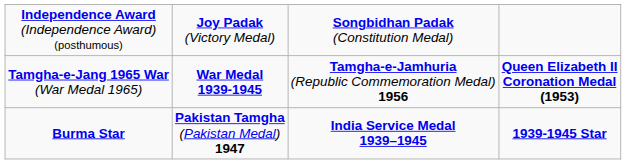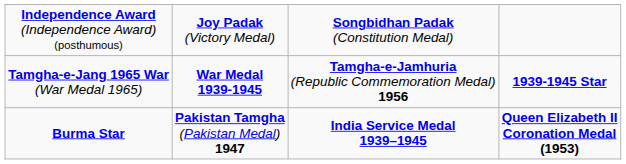Tamgha-e-Jang 1965 War (War Medal 1965) | column 4: Queen Elizabeth II Coronation Medal (1953) -> 1939-1945 Star
Burma Star | column 4: 1939-1945 Star -> Queen Elizabeth II Coronation Medal (1953)
